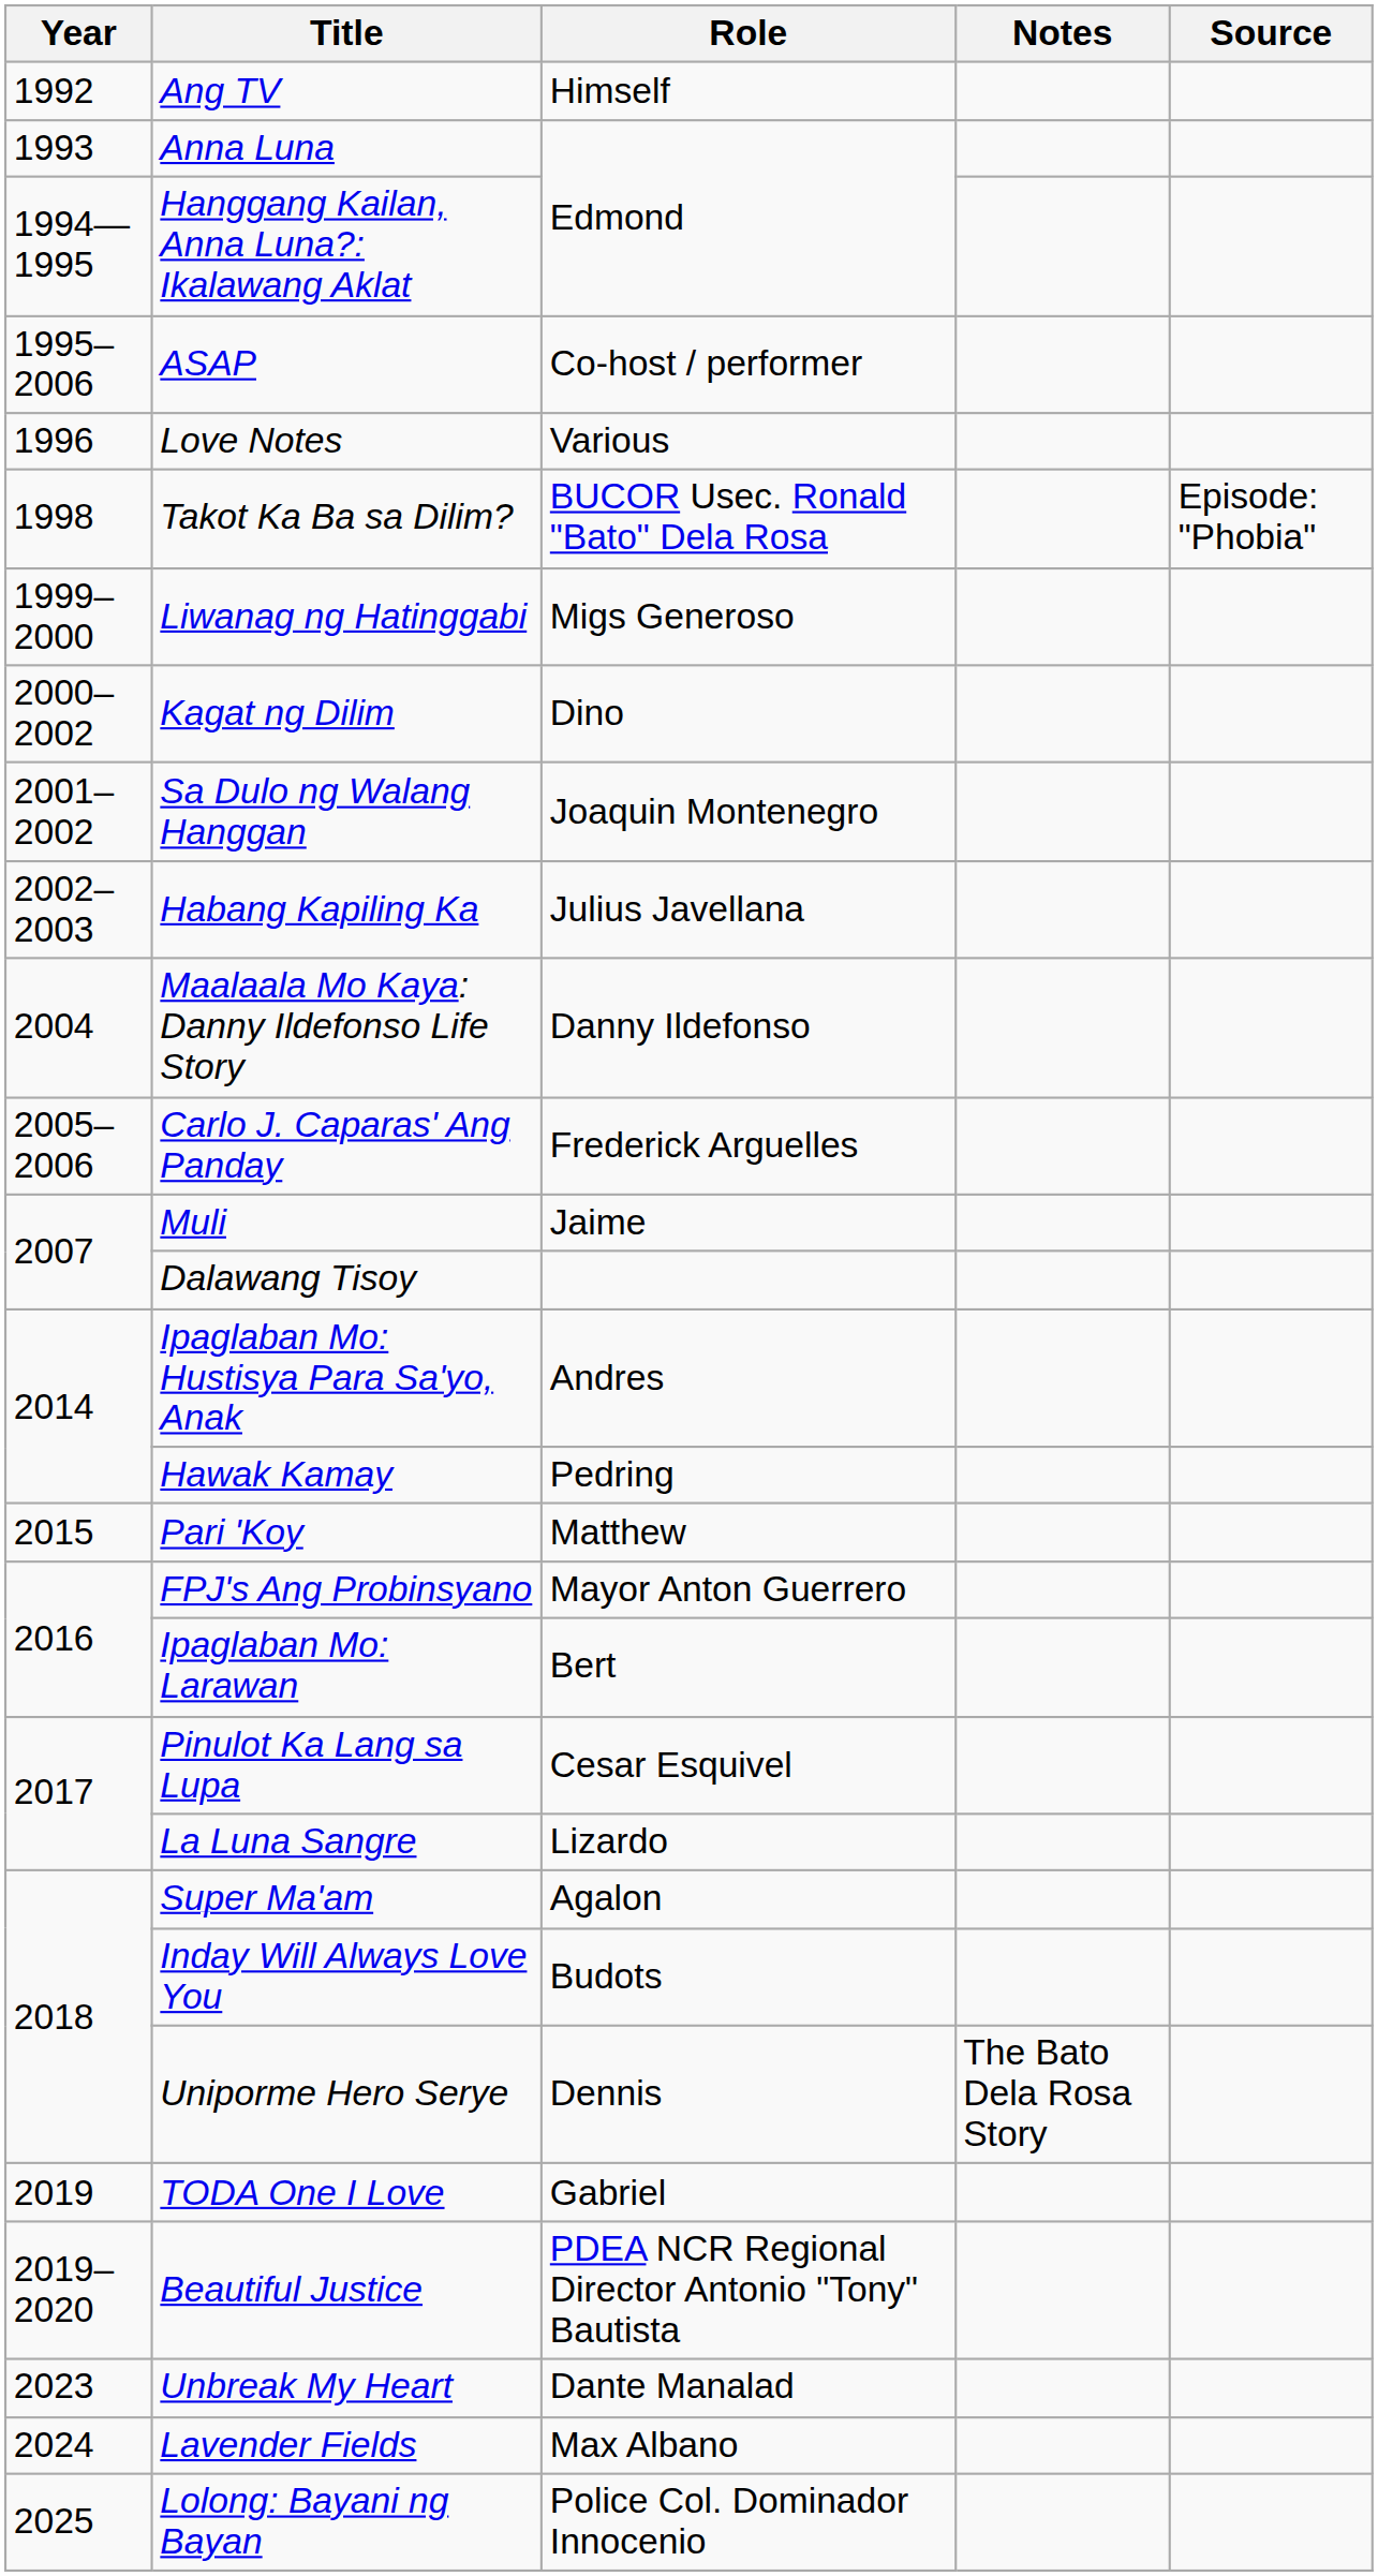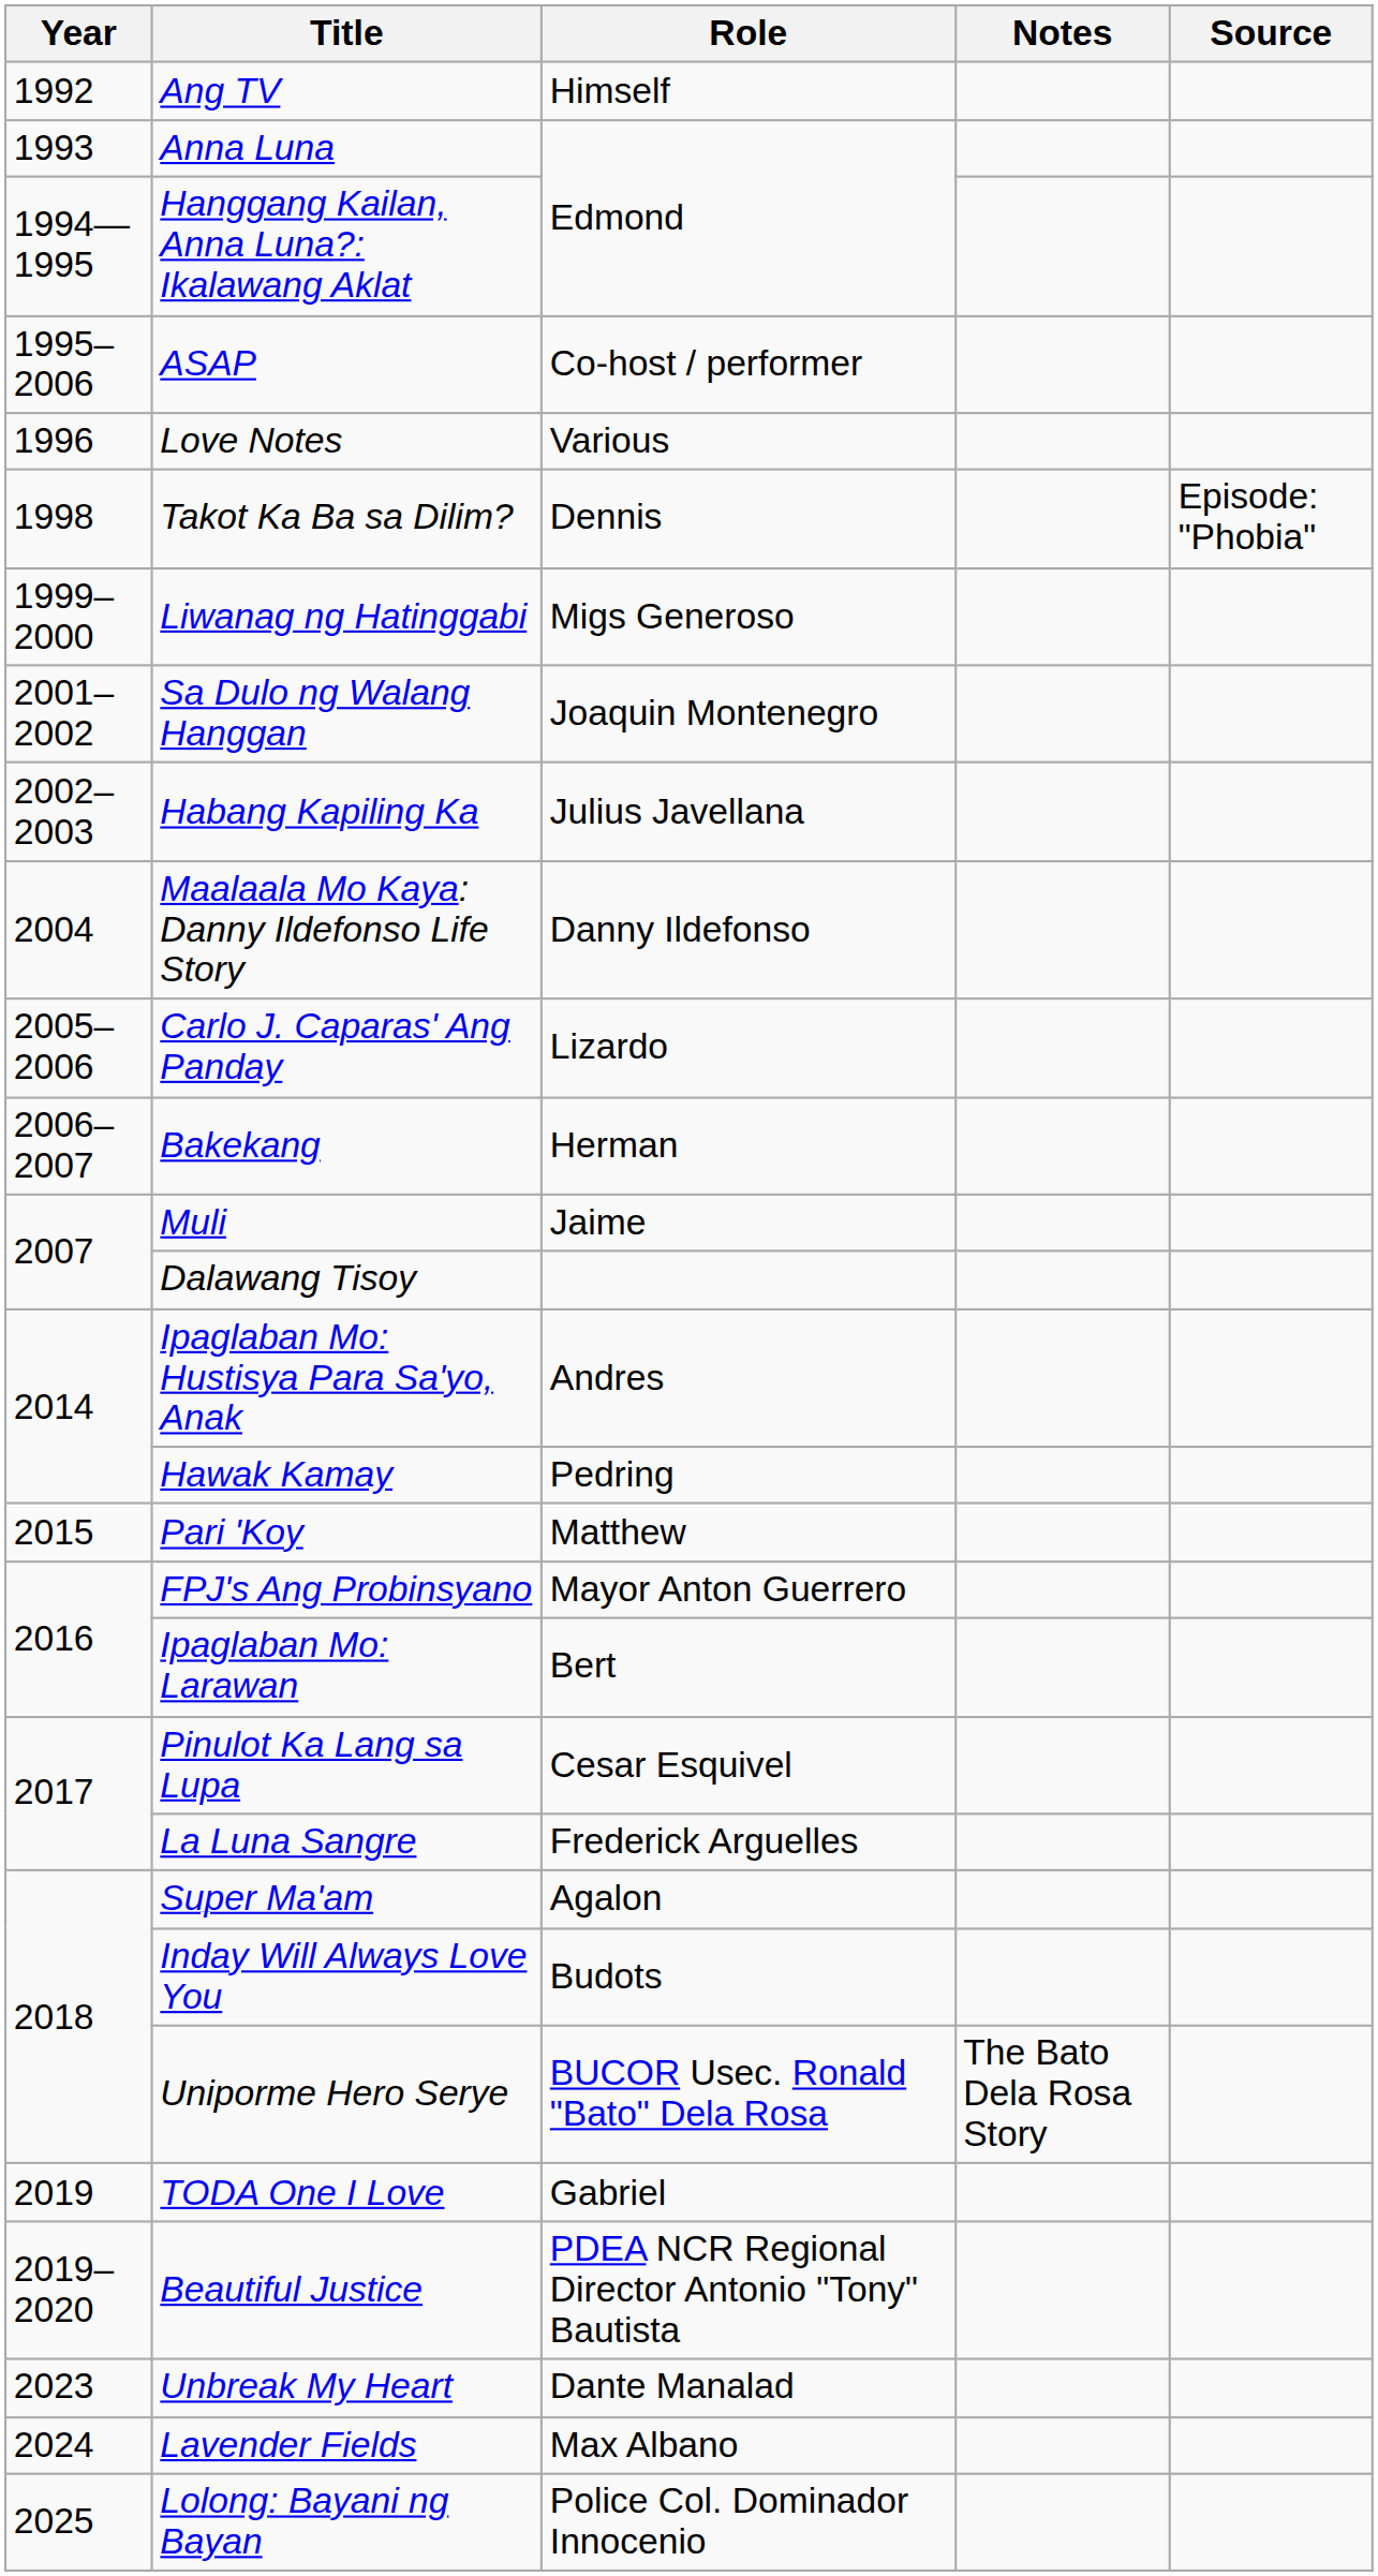Takot Ka Ba sa Dilim? | Role: BUCOR Usec. Ronald "Bato" Dela Rosa -> Dennis
- row: 2000–2002 | Kagat ng Dilim | Dino
Carlo J. Caparas' Ang Panday | Role: Frederick Arguelles -> Lizardo
+ row: 2006–2007 | Bakekang | Herman
La Luna Sangre | Role: Lizardo -> Frederick Arguelles
Uniporme Hero Serye | Role: Dennis -> BUCOR Usec. Ronald "Bato" Dela Rosa
